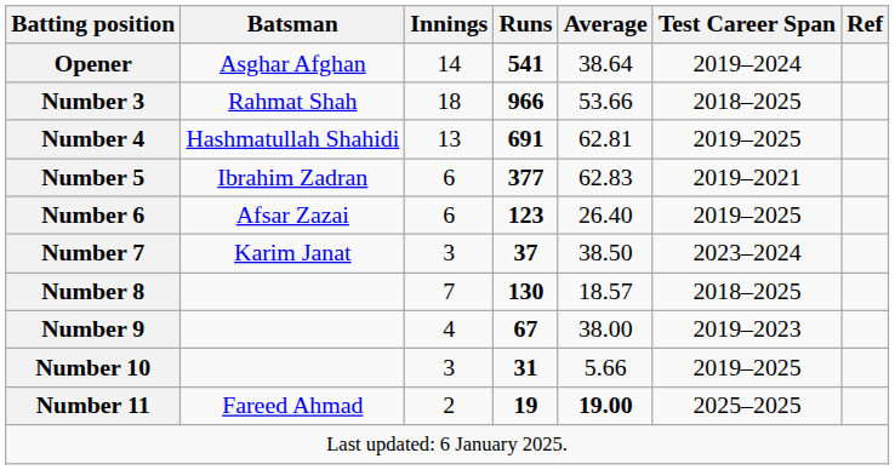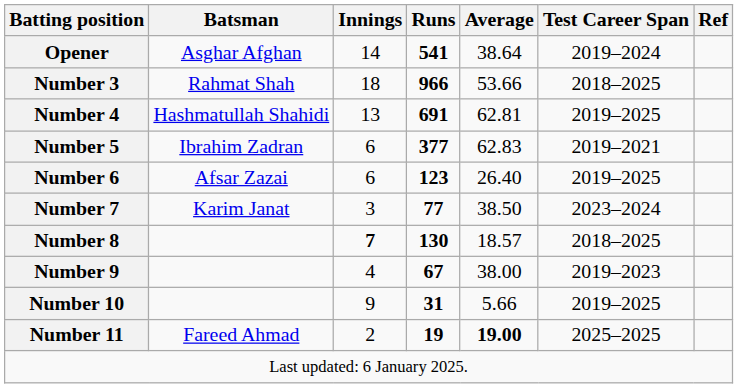Number 7 | Runs: 37 -> 77
Number 8 | Innings: normal -> bold
Number 10 | Innings: 3 -> 9
